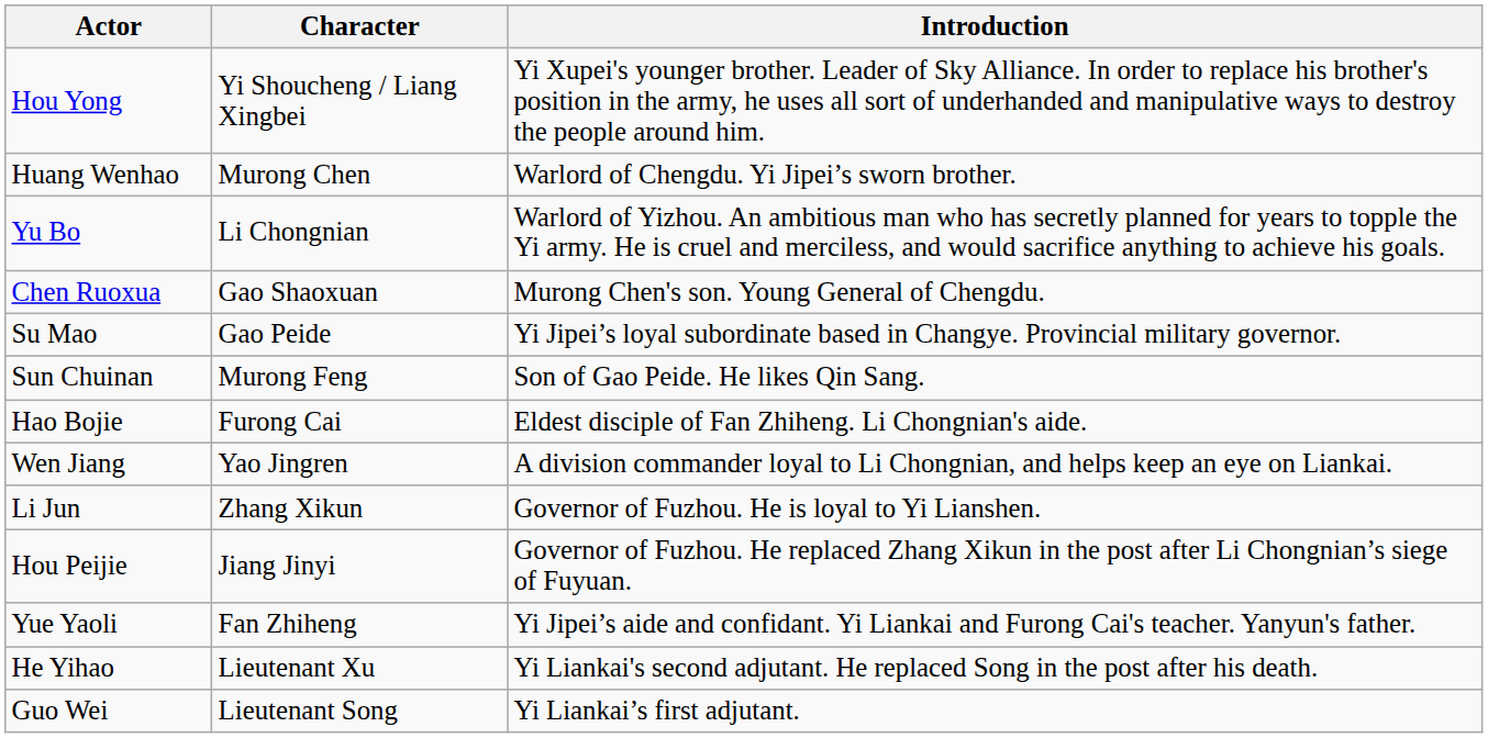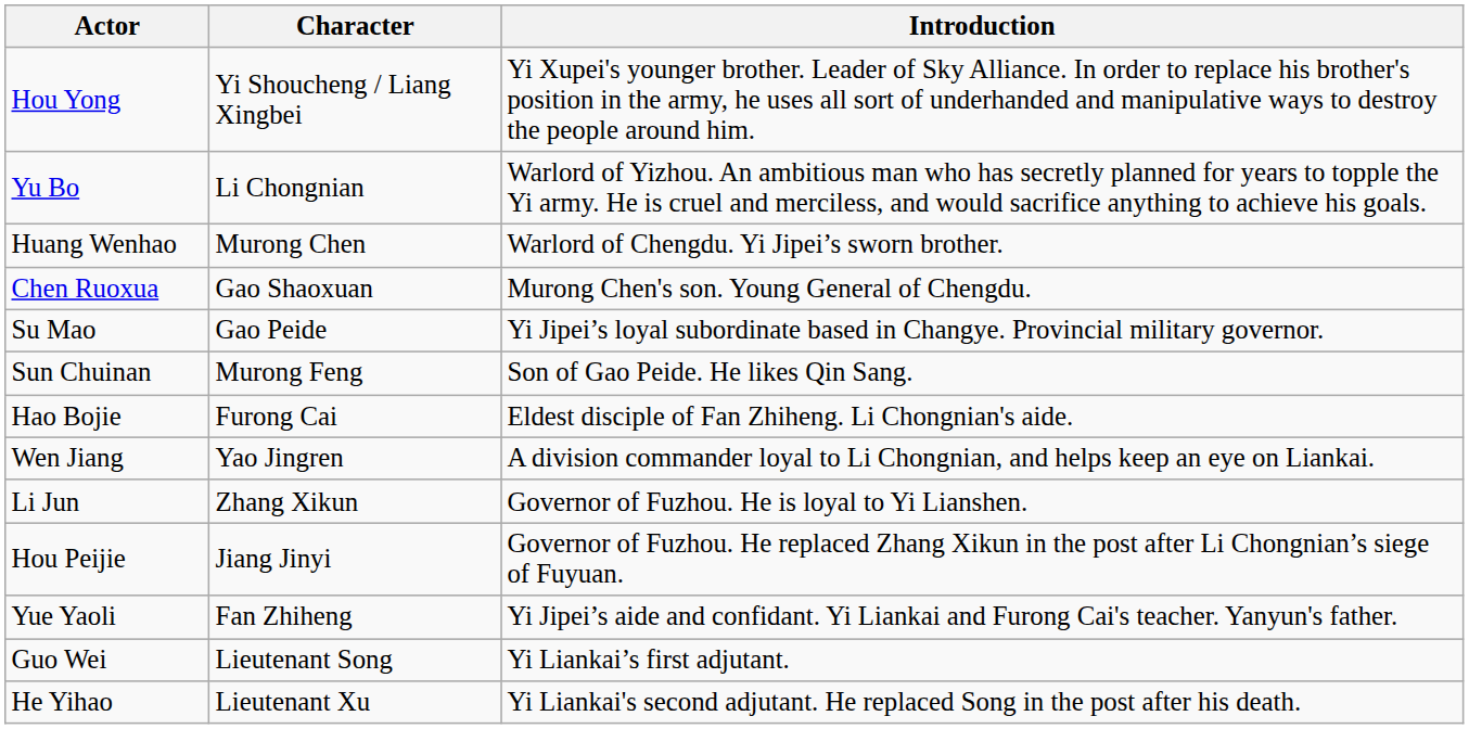rows swapped: Yu Bo <-> Huang Wenhao
rows swapped: Guo Wei <-> He Yihao
